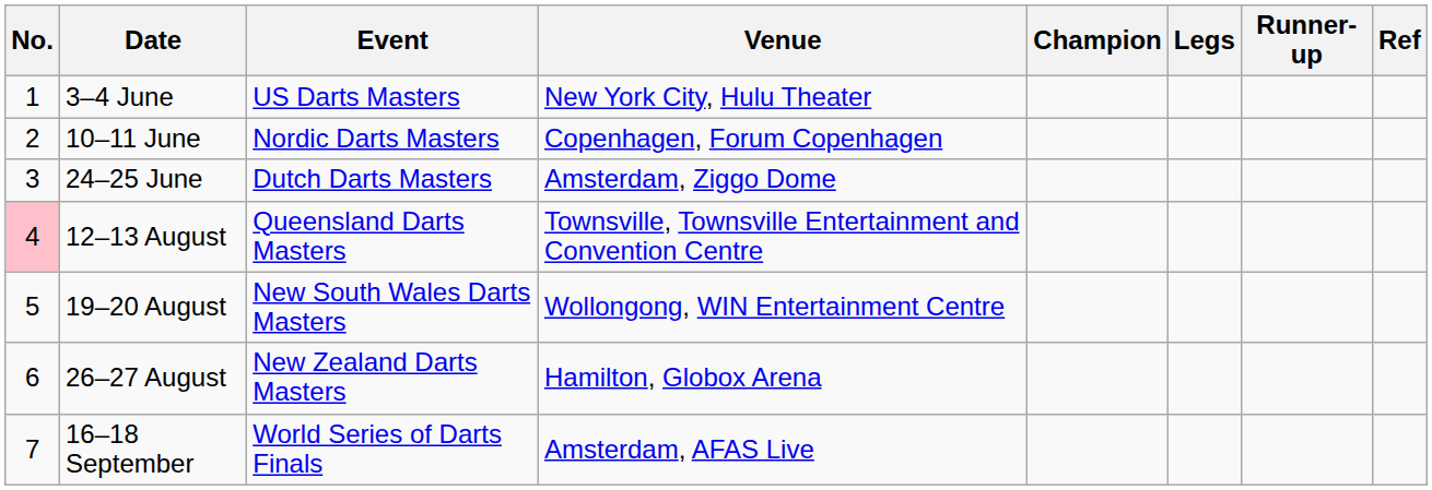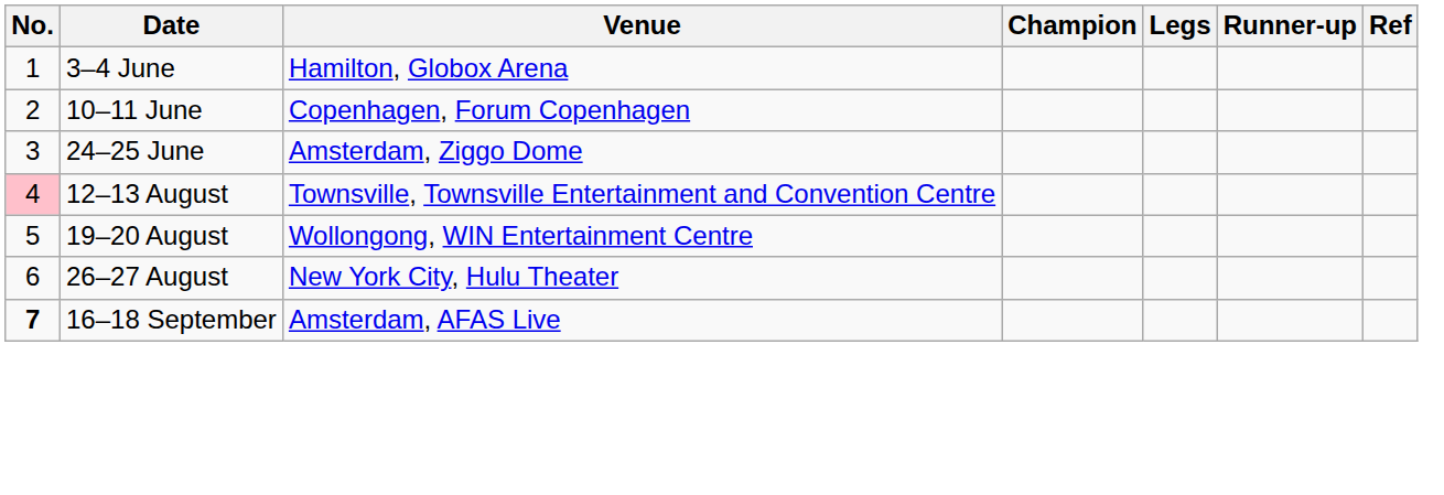- column: Event | US Darts Masters | Nordic Darts Masters | Dutch Darts Masters | Queensland Darts Masters | New South Wales Darts Masters | New Zealand Darts Masters | World Series of Darts Finals
3–4 June | Venue: New York City, Hulu Theater -> Hamilton, Globox Arena
26–27 August | Venue: Hamilton, Globox Arena -> New York City, Hulu Theater
16–18 September | No.: normal -> bold
